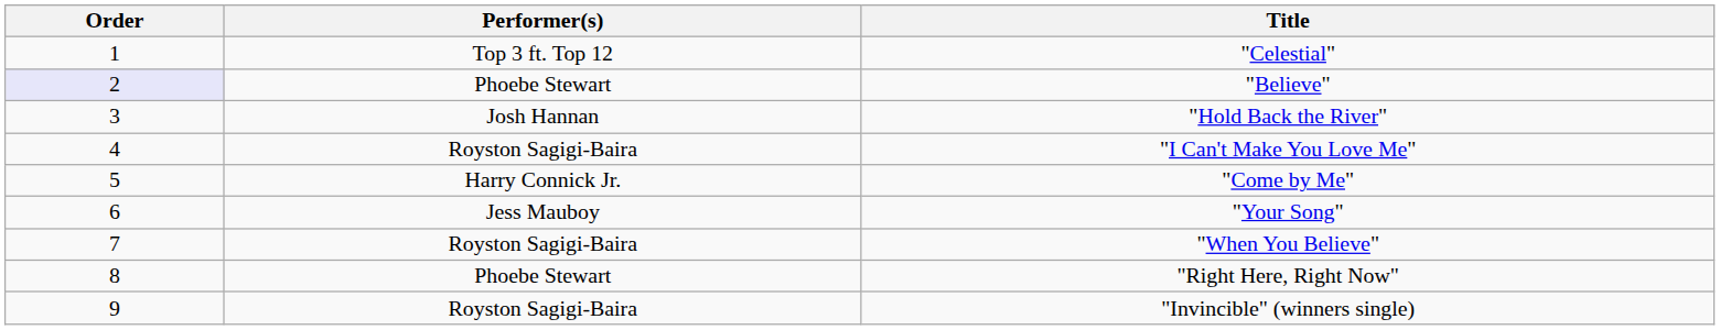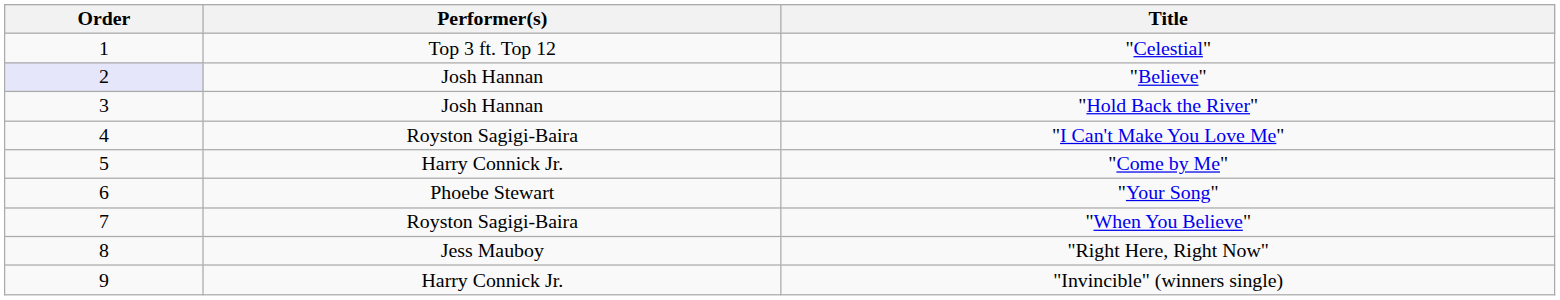"Believe" | Performer(s): Phoebe Stewart -> Josh Hannan
"Your Song" | Performer(s): Jess Mauboy -> Phoebe Stewart
"Right Here, Right Now" | Performer(s): Phoebe Stewart -> Jess Mauboy
"Invincible" (winners single) | Performer(s): Royston Sagigi-Baira -> Harry Connick Jr.
